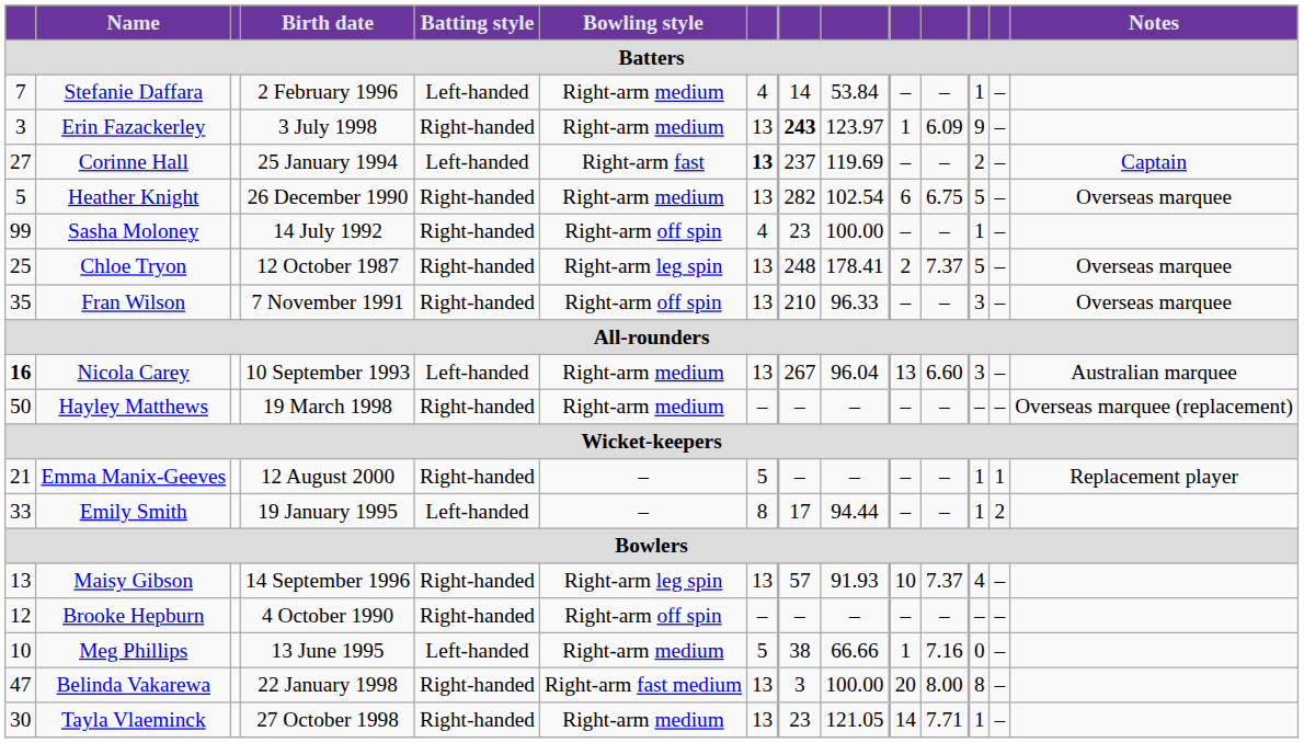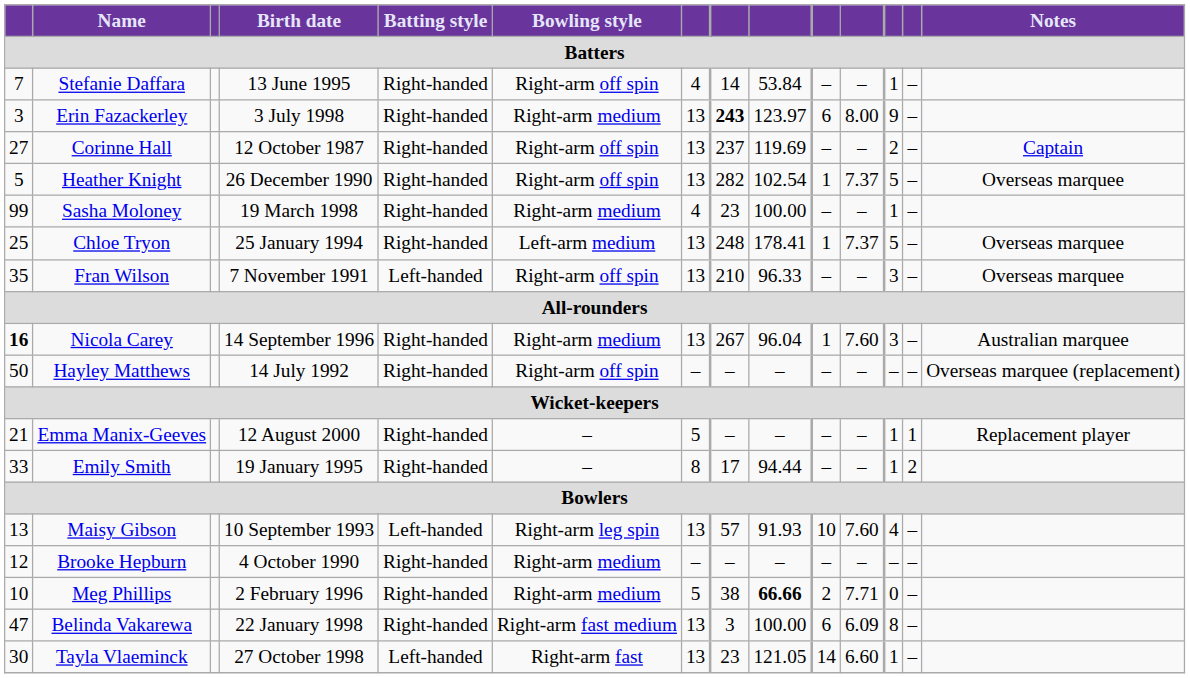Stefanie Daffara | Birth date: 2 February 1996 -> 13 June 1995
Stefanie Daffara | Batting style: Left-handed -> Right-handed
Stefanie Daffara | Bowling style: Right-arm medium -> Right-arm off spin
Erin Fazackerley | column 10: 1 -> 6
Erin Fazackerley | column 11: 6.09 -> 8.00
Corinne Hall | Birth date: 25 January 1994 -> 12 October 1987
Corinne Hall | Batting style: Left-handed -> Right-handed
Corinne Hall | Bowling style: Right-arm fast -> Right-arm off spin
Corinne Hall | column 7: bold -> normal
Heather Knight | Bowling style: Right-arm medium -> Right-arm off spin
Heather Knight | column 10: 6 -> 1
Heather Knight | column 11: 6.75 -> 7.37
Sasha Moloney | Birth date: 14 July 1992 -> 19 March 1998
Sasha Moloney | Bowling style: Right-arm off spin -> Right-arm medium
Chloe Tryon | Birth date: 12 October 1987 -> 25 January 1994
Chloe Tryon | Bowling style: Right-arm leg spin -> Left-arm medium
Chloe Tryon | column 10: 2 -> 1
Fran Wilson | Batting style: Right-handed -> Left-handed
Nicola Carey | Birth date: 10 September 1993 -> 14 September 1996
Nicola Carey | Batting style: Left-handed -> Right-handed
Nicola Carey | column 10: 13 -> 1
Nicola Carey | column 11: 6.60 -> 7.60
Hayley Matthews | Birth date: 19 March 1998 -> 14 July 1992
Hayley Matthews | Bowling style: Right-arm medium -> Right-arm off spin
Emily Smith | Batting style: Left-handed -> Right-handed
Maisy Gibson | Birth date: 14 September 1996 -> 10 September 1993
Maisy Gibson | Batting style: Right-handed -> Left-handed
Maisy Gibson | column 11: 7.37 -> 7.60
Brooke Hepburn | Bowling style: Right-arm off spin -> Right-arm medium
Meg Phillips | Birth date: 13 June 1995 -> 2 February 1996
Meg Phillips | Batting style: Left-handed -> Right-handed
Meg Phillips | column 9: normal -> bold
Meg Phillips | column 10: 1 -> 2
Meg Phillips | column 11: 7.16 -> 7.71
Belinda Vakarewa | column 10: 20 -> 6
Belinda Vakarewa | column 11: 8.00 -> 6.09
Tayla Vlaeminck | Batting style: Right-handed -> Left-handed
Tayla Vlaeminck | Bowling style: Right-arm medium -> Right-arm fast
Tayla Vlaeminck | column 11: 7.71 -> 6.60
